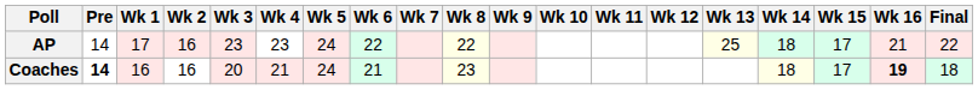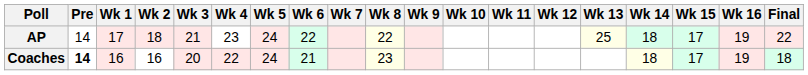AP | Wk 2: 16 -> 18
AP | Wk 3: 23 -> 21
AP | Wk 16: 21 -> 19
Coaches | Wk 4: 21 -> 22
Coaches | Wk 16: bold -> normal
